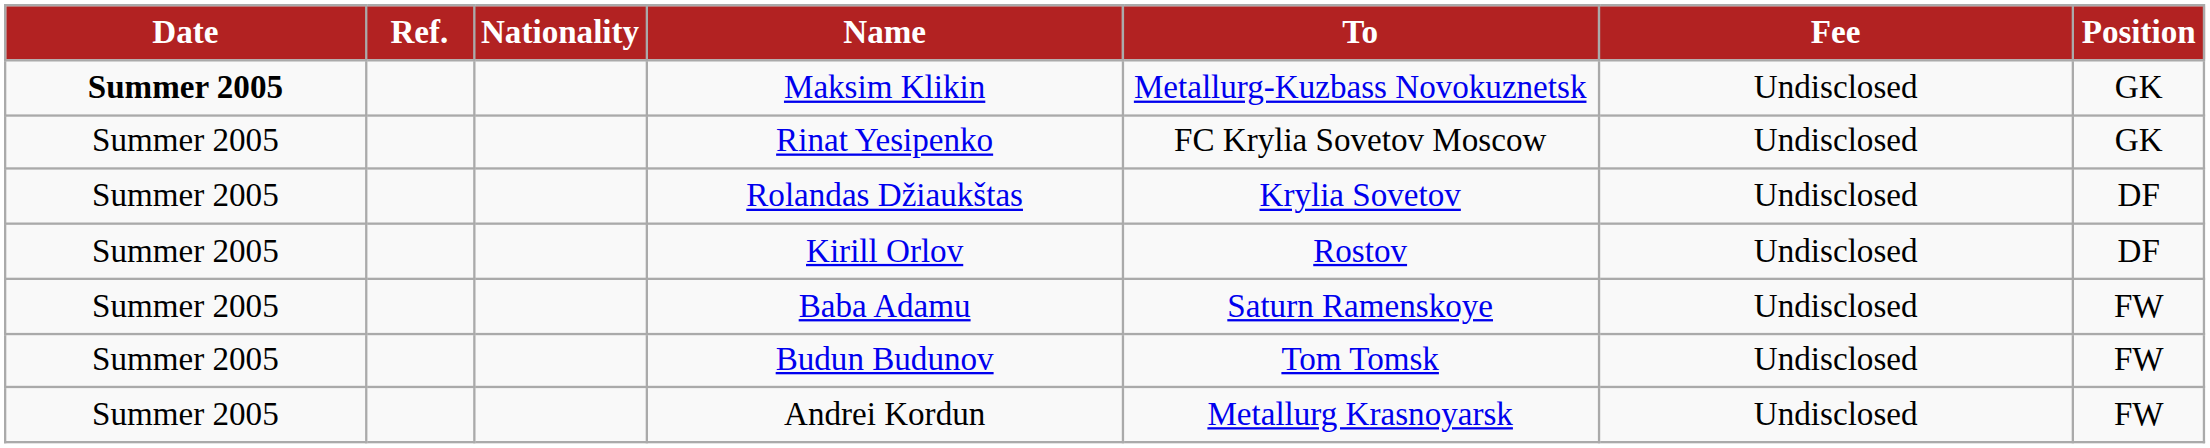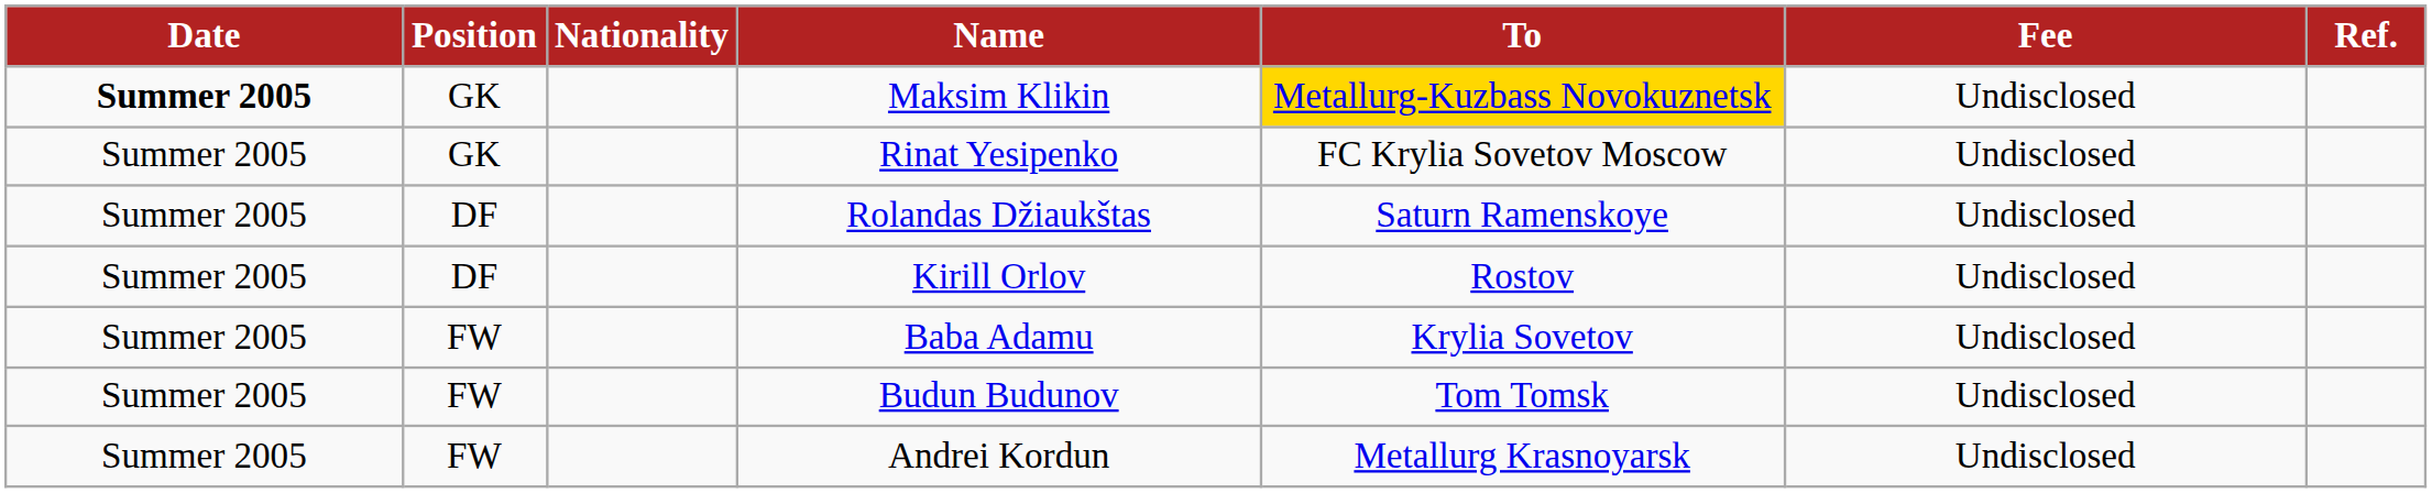columns swapped: Position <-> Ref.
Maksim Klikin | To: no background -> gold background
Rolandas Džiaukštas | To: Krylia Sovetov -> Saturn Ramenskoye
Baba Adamu | To: Saturn Ramenskoye -> Krylia Sovetov
